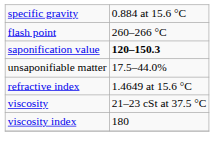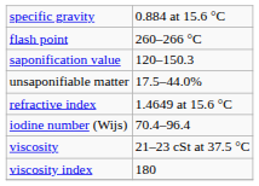saponification value | column 2: bold -> normal
+ row: iodine number (Wijs) | 70.4–96.4
